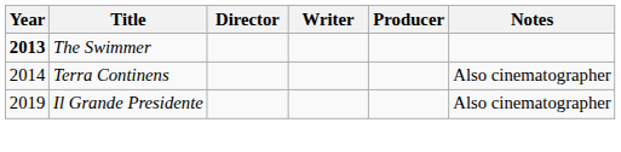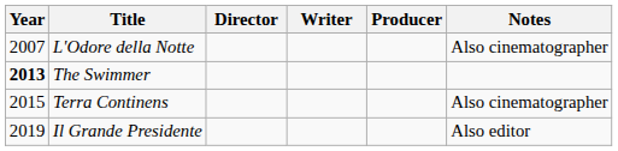+ row: 2007 | L'Odore della Notte | Also cinematographer
Terra Continens | Year: 2014 -> 2015
Il Grande Presidente | Notes: Also cinematographer -> Also editor
